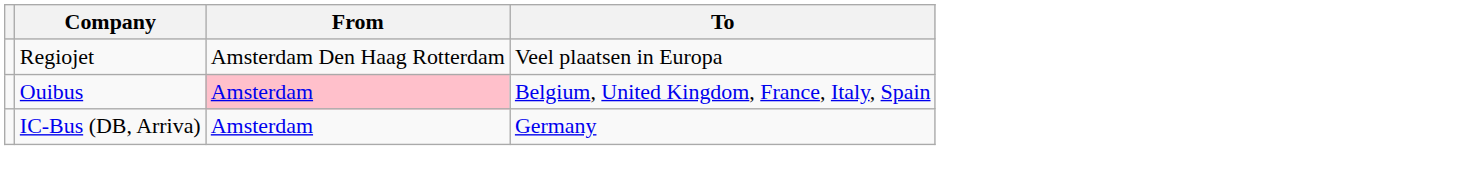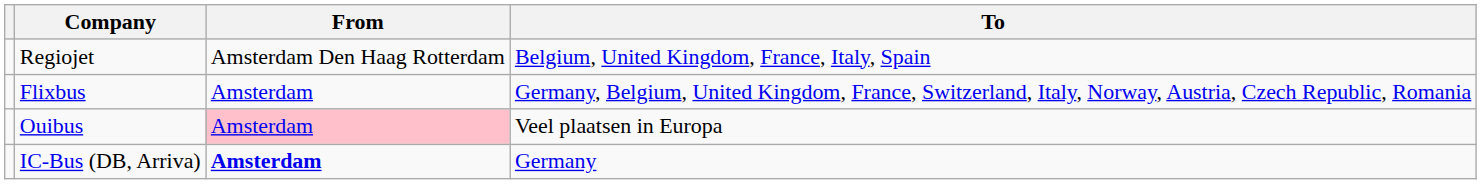Regiojet | To: Veel plaatsen in Europa -> Belgium, United Kingdom, France, Italy, Spain
+ row: Flixbus | Amsterdam | Germany, Belgium, United Kingdom, France, Switzerland, Italy, Norway, Austria, Czech Republic, Romania
Ouibus | To: Belgium, United Kingdom, France, Italy, Spain -> Veel plaatsen in Europa
IC-Bus (DB, Arriva) | From: normal -> bold
